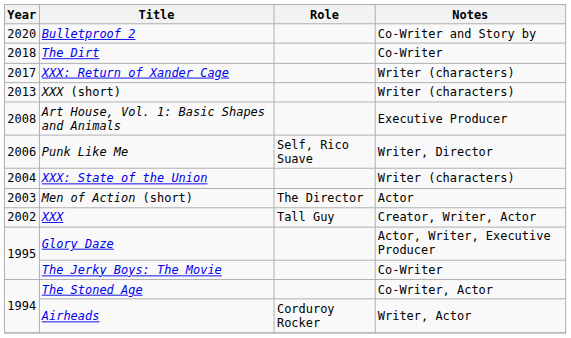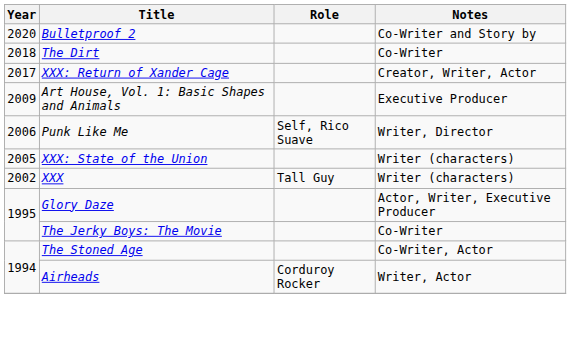XXX: Return of Xander Cage | Notes: Writer (characters) -> Creator, Writer, Actor
- row: 2013 | XXX (short) | Writer (characters)
Art House, Vol. 1: Basic Shapes and Animals | Year: 2008 -> 2009
XXX: State of the Union | Year: 2004 -> 2005
- row: 2003 | Men of Action (short) | The Director | Actor
XXX | Notes: Creator, Writer, Actor -> Writer (characters)
